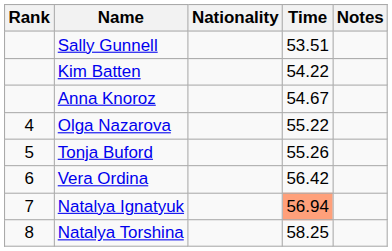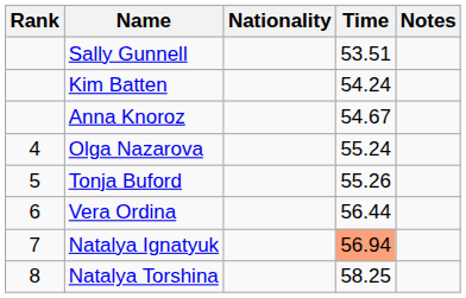Kim Batten | Time: 54.22 -> 54.24
Olga Nazarova | Time: 55.22 -> 55.24
Vera Ordina | Time: 56.42 -> 56.44
